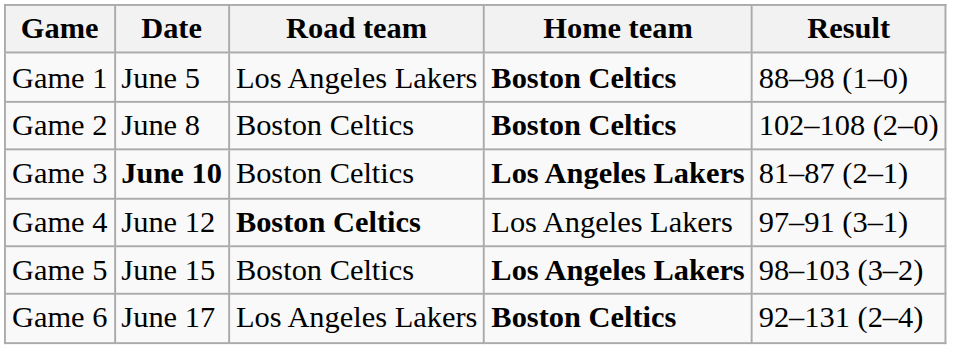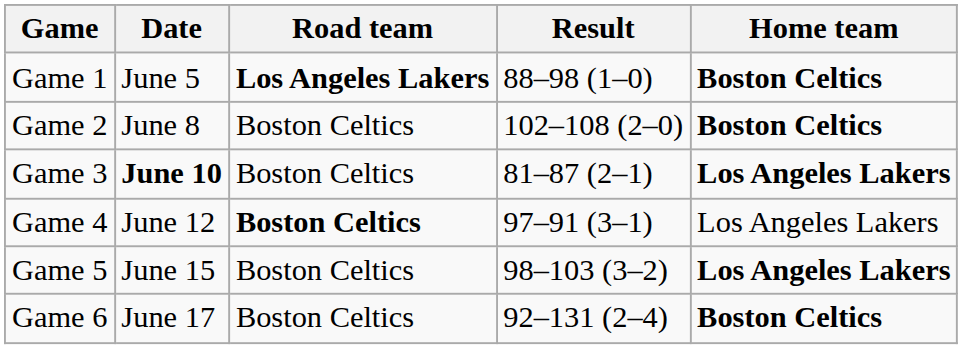columns swapped: Result <-> Home team
Game 1 | Road team: normal -> bold
Game 6 | Road team: Los Angeles Lakers -> Boston Celtics
